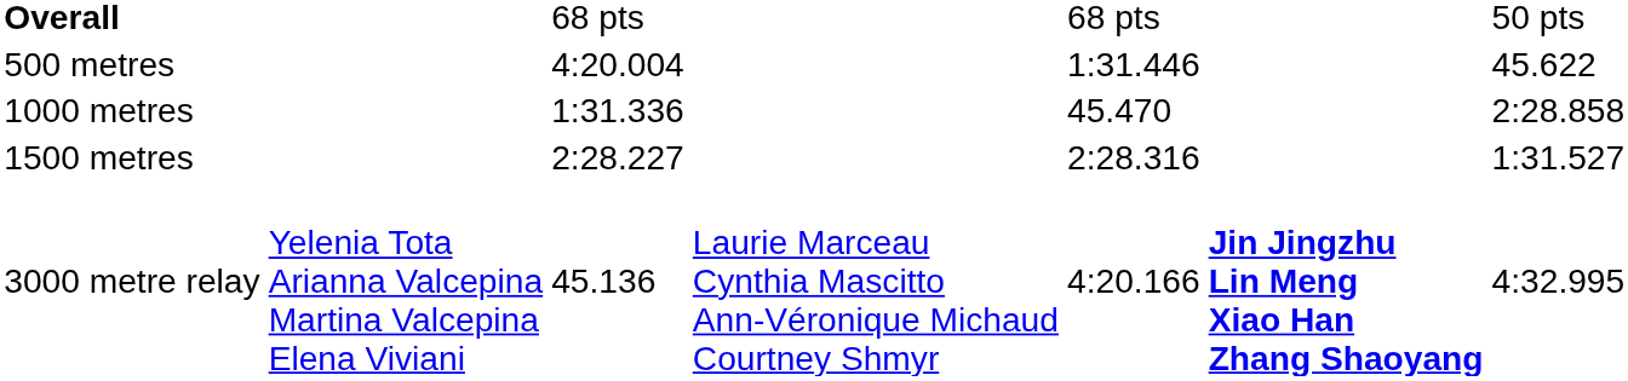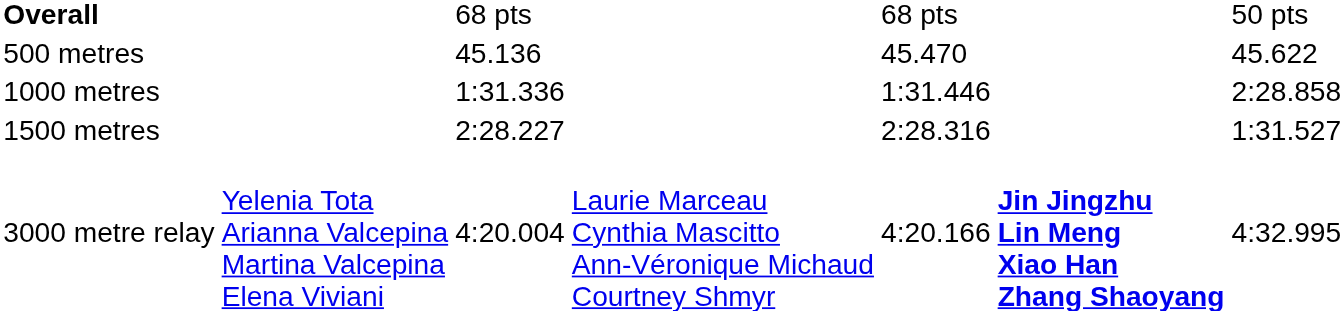500 metres | column 3: 4:20.004 -> 45.136
500 metres | column 5: 1:31.446 -> 45.470
1000 metres | column 5: 45.470 -> 1:31.446
3000 metre relay | column 3: 45.136 -> 4:20.004
